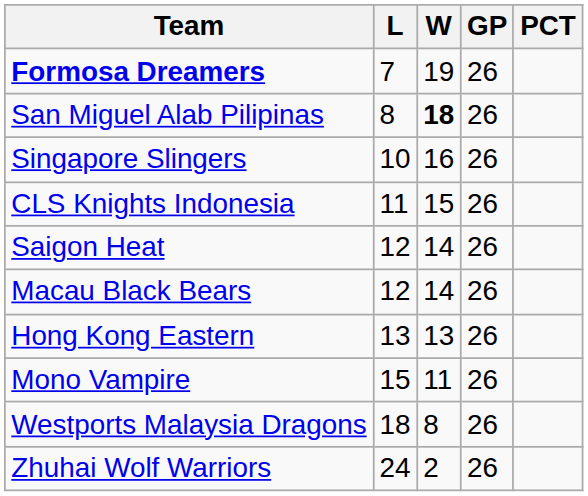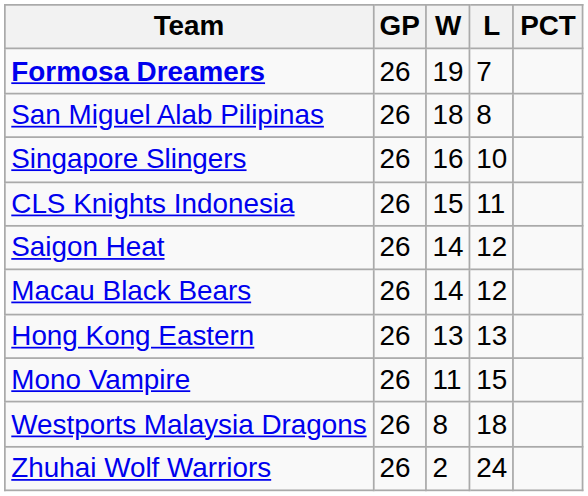columns swapped: GP <-> L
San Miguel Alab Pilipinas | W: bold -> normal
